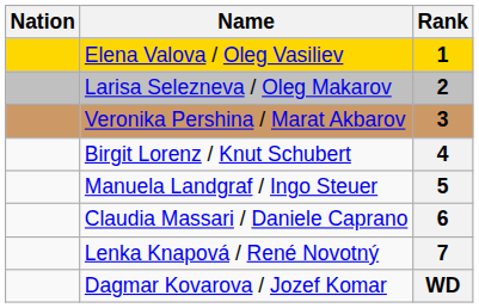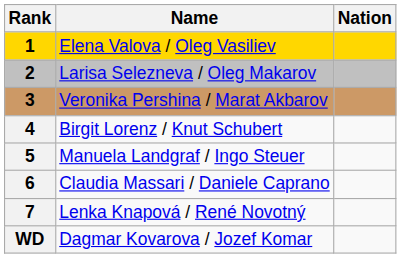columns swapped: Rank <-> Nation
